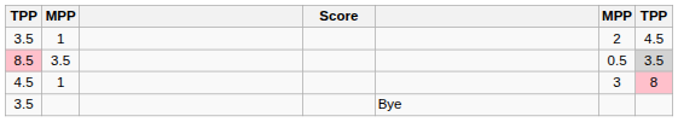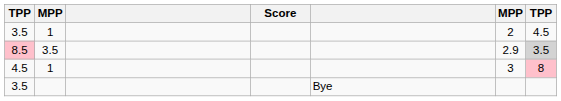8.5 | column 6: 0.5 -> 2.9
